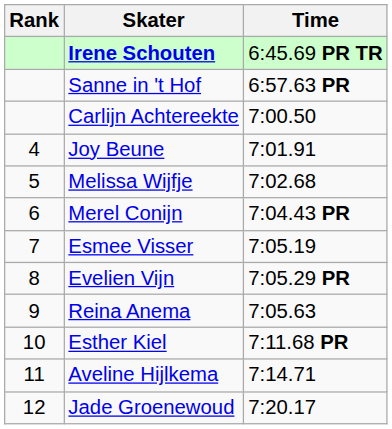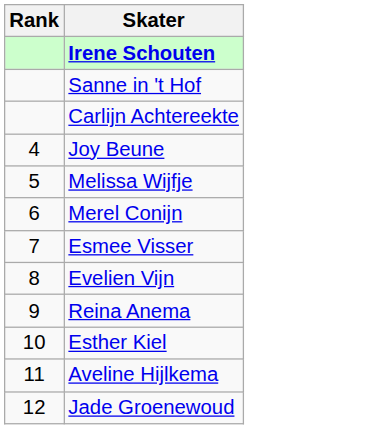- column: Time | 6:45.69 PR TR | 6:57.63 PR | 7:00.50 | 7:01.91 | 7:02.68 | 7:04.43 PR | 7:05.19 | 7:05.29 PR | 7:05.63 | 7:11.68 PR | 7:14.71 | 7:20.17
